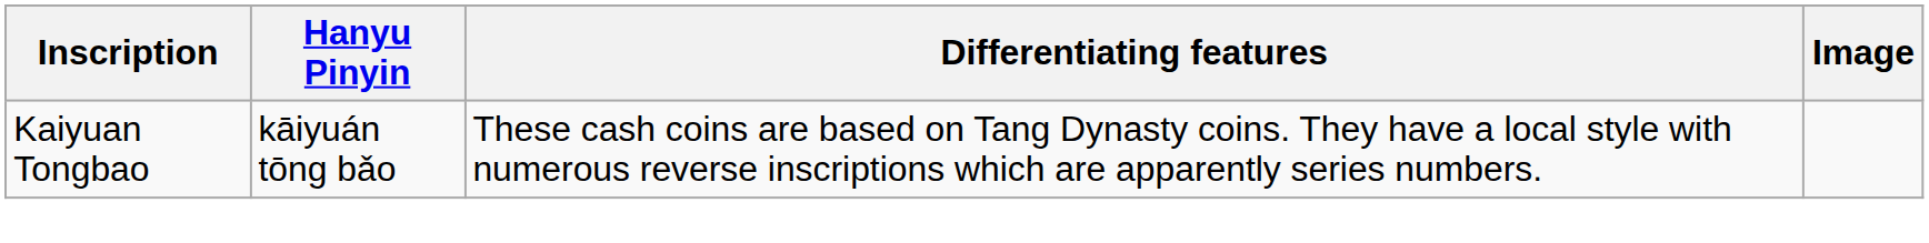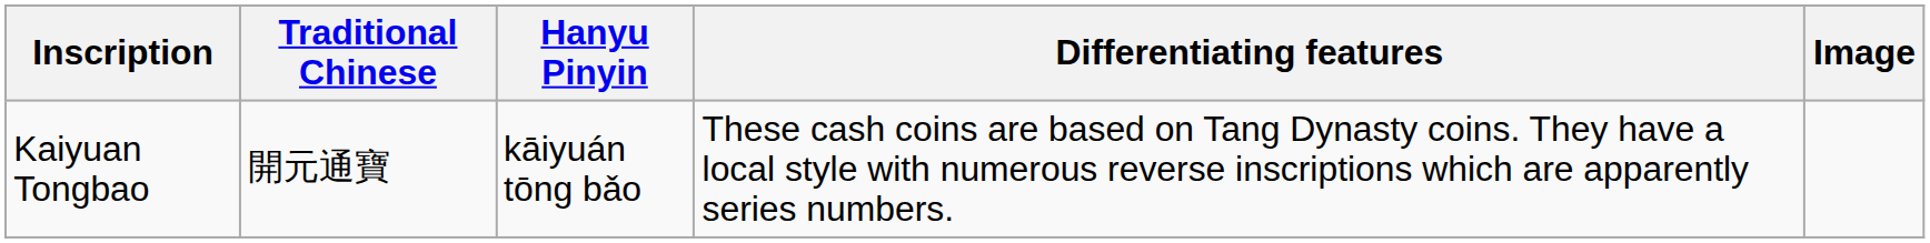+ column: Traditional Chinese | 開元通寶
